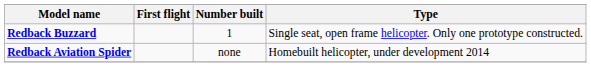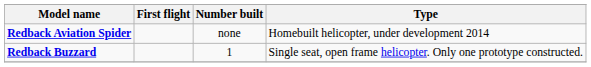rows swapped: Redback Buzzard <-> Redback Aviation Spider
